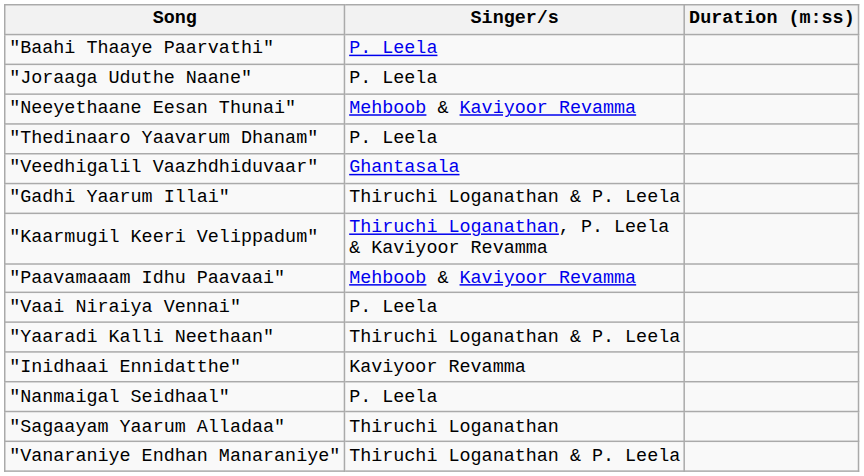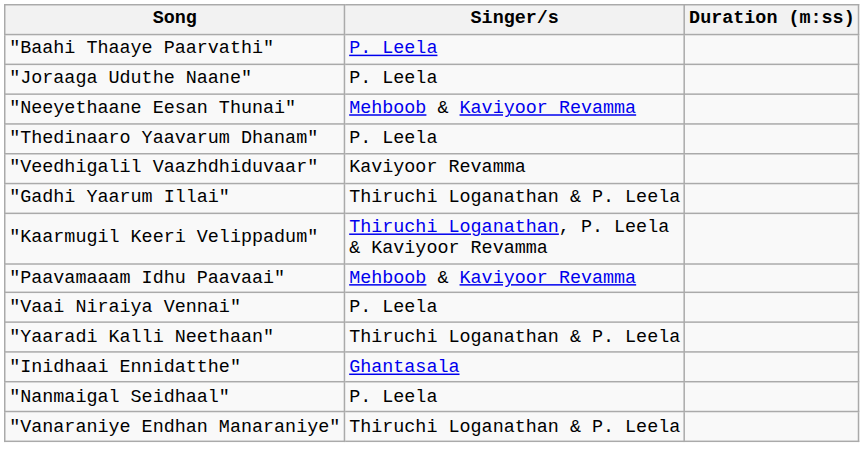"Veedhigalil Vaazhdhiduvaar" | Singer/s: Ghantasala -> Kaviyoor Revamma
"Inidhaai Ennidatthe" | Singer/s: Kaviyoor Revamma -> Ghantasala
- row: "Sagaayam Yaarum Alladaa" | Thiruchi Loganathan
